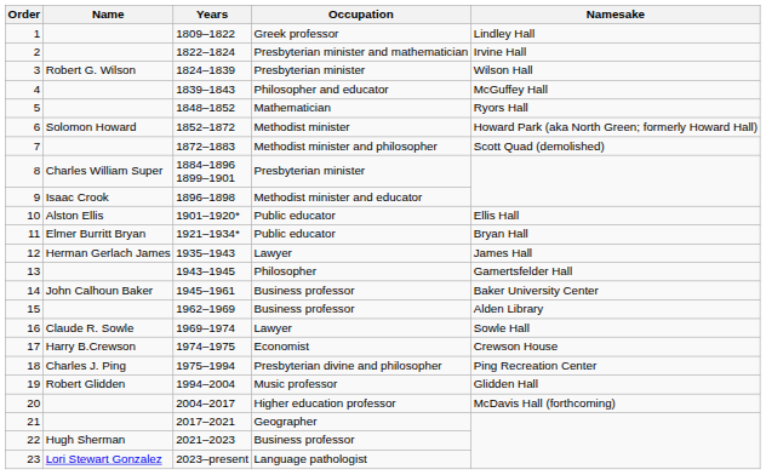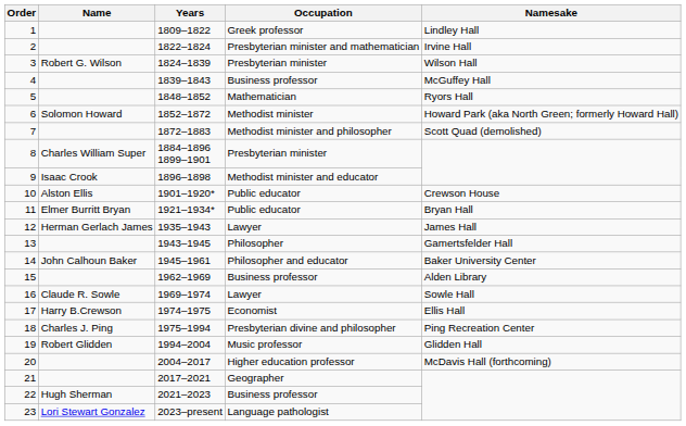4 | Occupation: Philosopher and educator -> Business professor
10 | Namesake: Ellis Hall -> Crewson House
14 | Occupation: Business professor -> Philosopher and educator
17 | Namesake: Crewson House -> Ellis Hall
